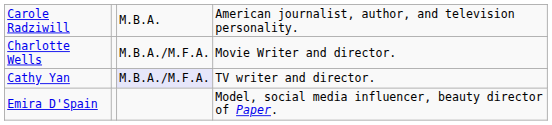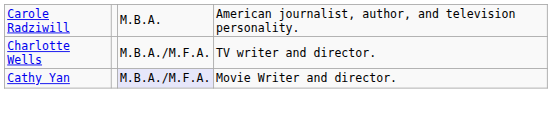Charlotte Wells | column 4: Movie Writer and director. -> TV writer and director.
Cathy Yan | column 4: TV writer and director. -> Movie Writer and director.
- row: Emira D'Spain | Model, social media influencer, beauty director of Paper.
